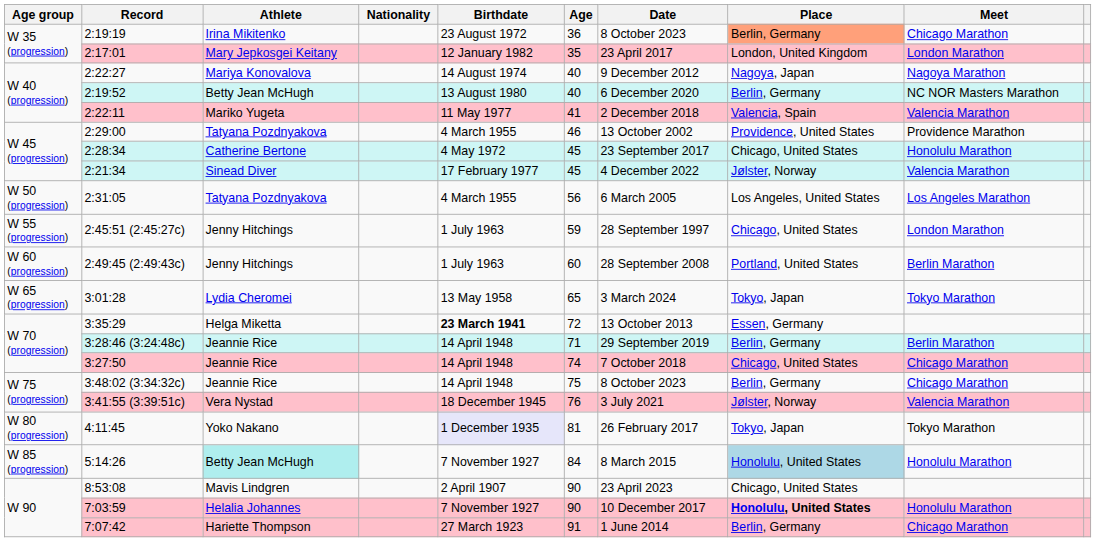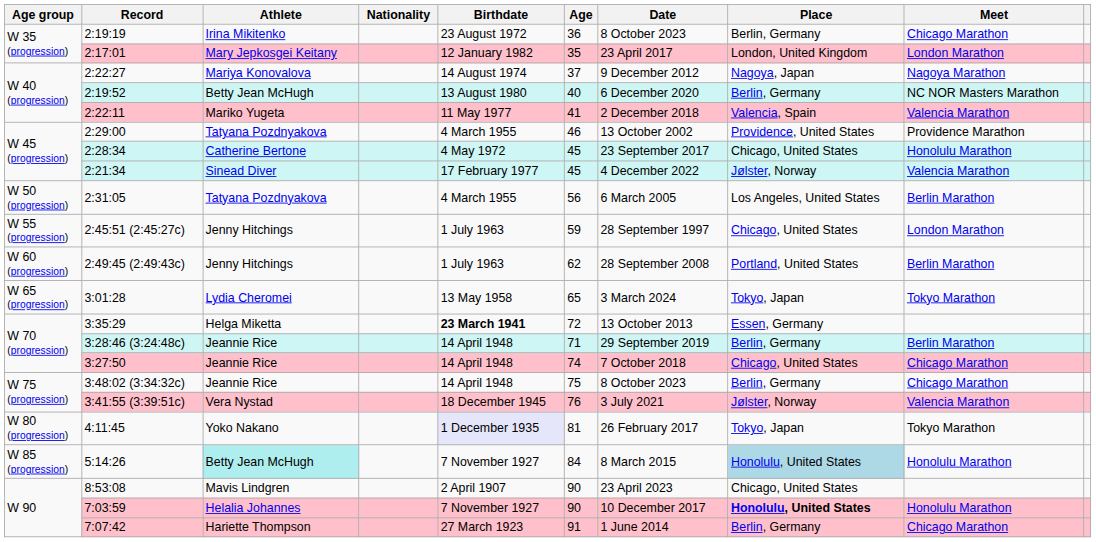2:19:19 | Place: lightsalmon background -> no background
2:22:27 | Age: 40 -> 37
2:31:05 | Meet: Los Angeles Marathon -> Berlin Marathon
2:49:45 (2:49:43c) | Age: 60 -> 62
